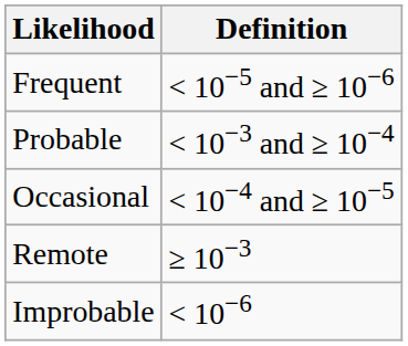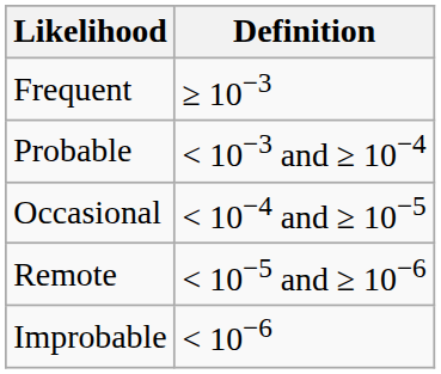Frequent | Definition: < 10−5 and ≥ 10−6 -> ≥ 10−3
Remote | Definition: ≥ 10−3 -> < 10−5 and ≥ 10−6
